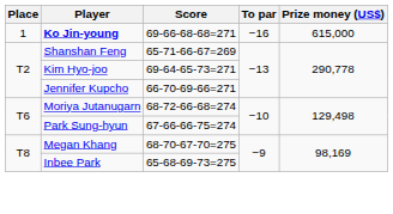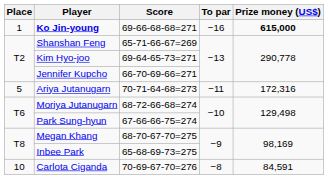Ko Jin-young | Prize money (US$): normal -> bold
+ row: 5 | Ariya Jutanugarn | 70-71-64-68=273 | −11 | 172,316
+ row: 10 | Carlota Ciganda | 70-69-67-70=276 | −8 | 84,591
